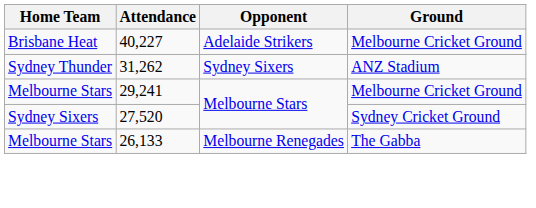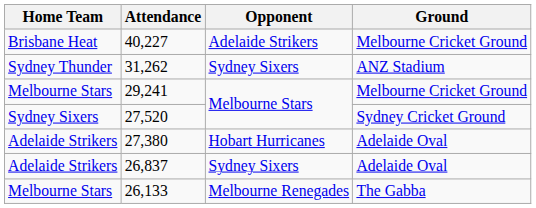+ row: Adelaide Strikers | 27,380 | Hobart Hurricanes | Adelaide Oval
+ row: Adelaide Strikers | 26,837 | Sydney Sixers | Adelaide Oval
